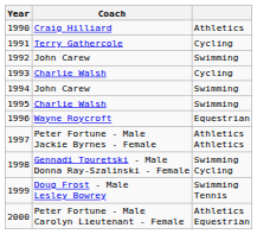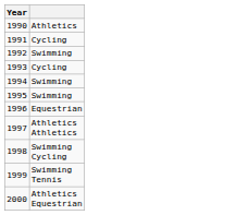- column: Coach | Craig Hilliard | Terry Gathercole | John Carew | Charlie Walsh | John Carew | Charlie Walsh | Wayne Roycroft | Peter Fortune - Male Jackie Byrnes - Female | Gennadi Touretski - Male Donna Ray-Szalinski - Female | Doug Frost - Male Lesley Bowrey | Peter Fortune - Male Carolyn Lieutenant - Female
